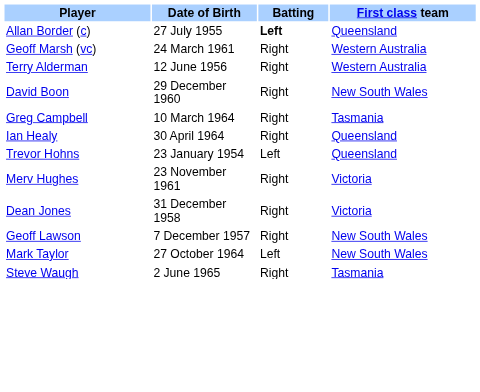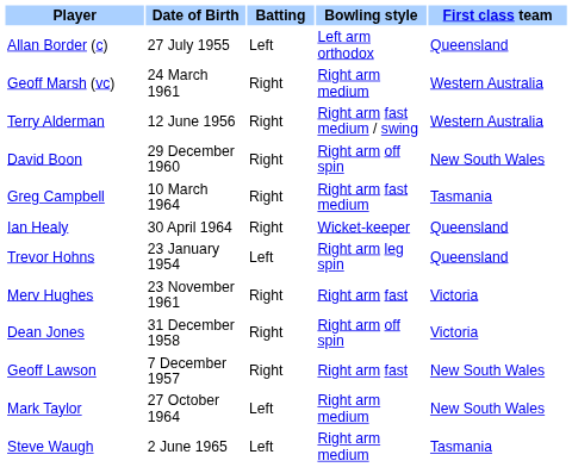+ column: Bowling style | Left arm orthodox | Right arm medium | Right arm fast medium / swing | Right arm off spin | Right arm fast medium | Wicket-keeper | Right arm leg spin | Right arm fast | Right arm off spin | Right arm fast | Right arm medium | Right arm medium
Allan Border (c) | Batting: bold -> normal
Steve Waugh | Batting: Right -> Left
